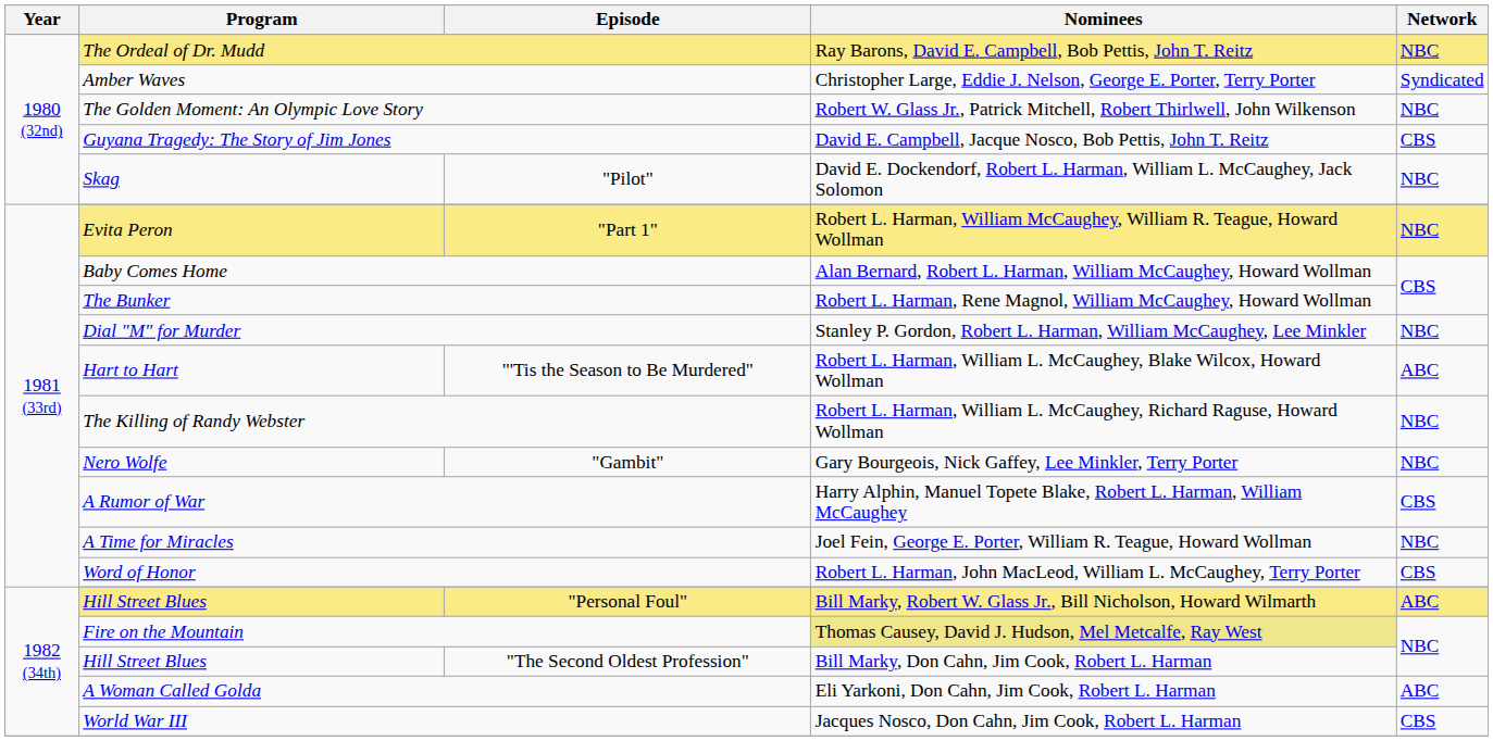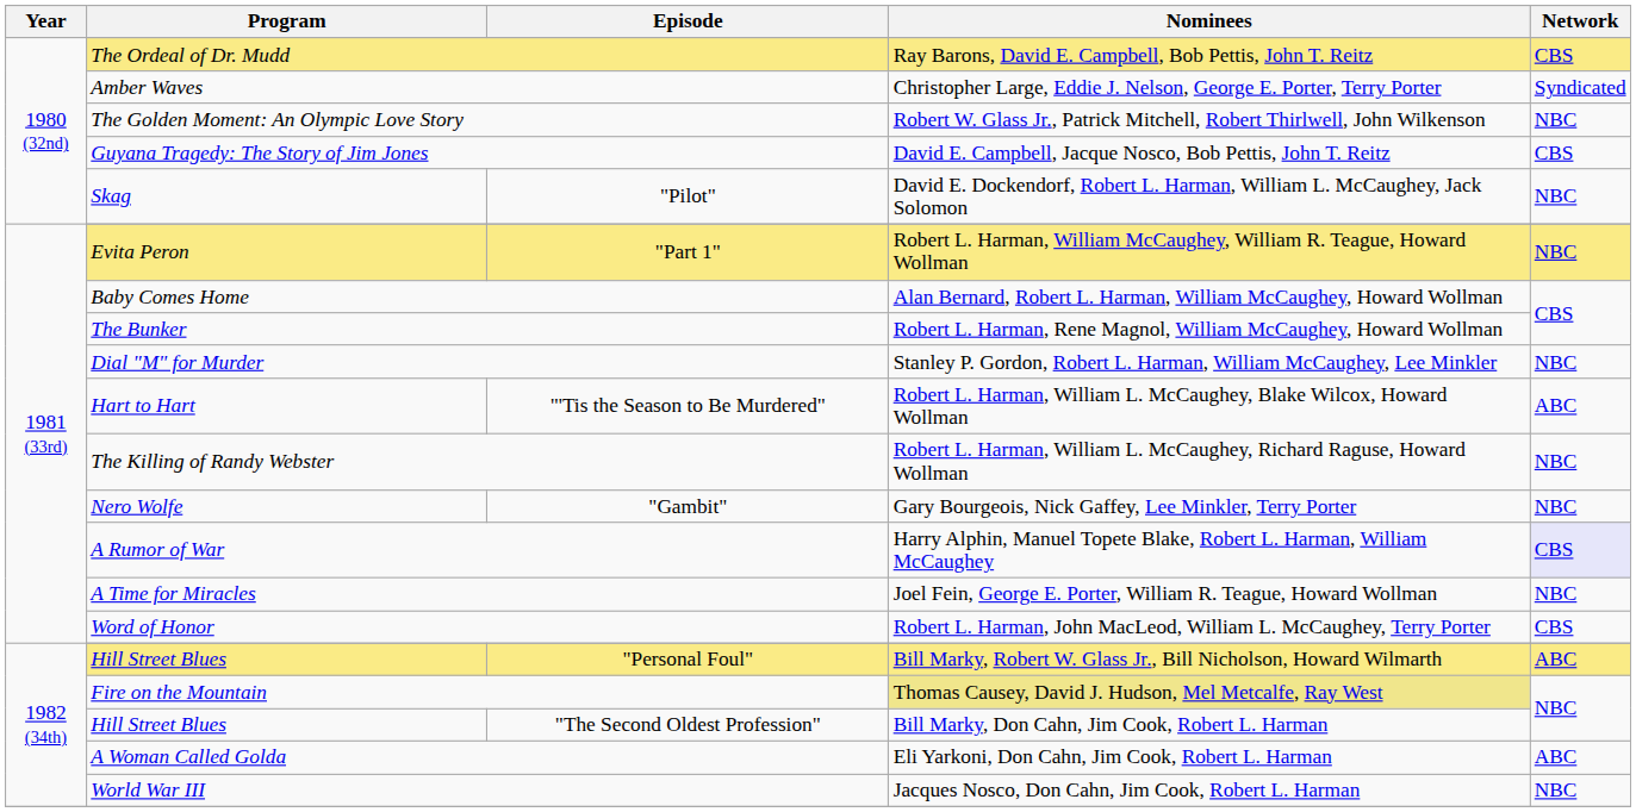The Ordeal of Dr. Mudd | Network: NBC -> CBS
A Rumor of War | Network: no background -> lavender background
World War III | Network: CBS -> NBC
